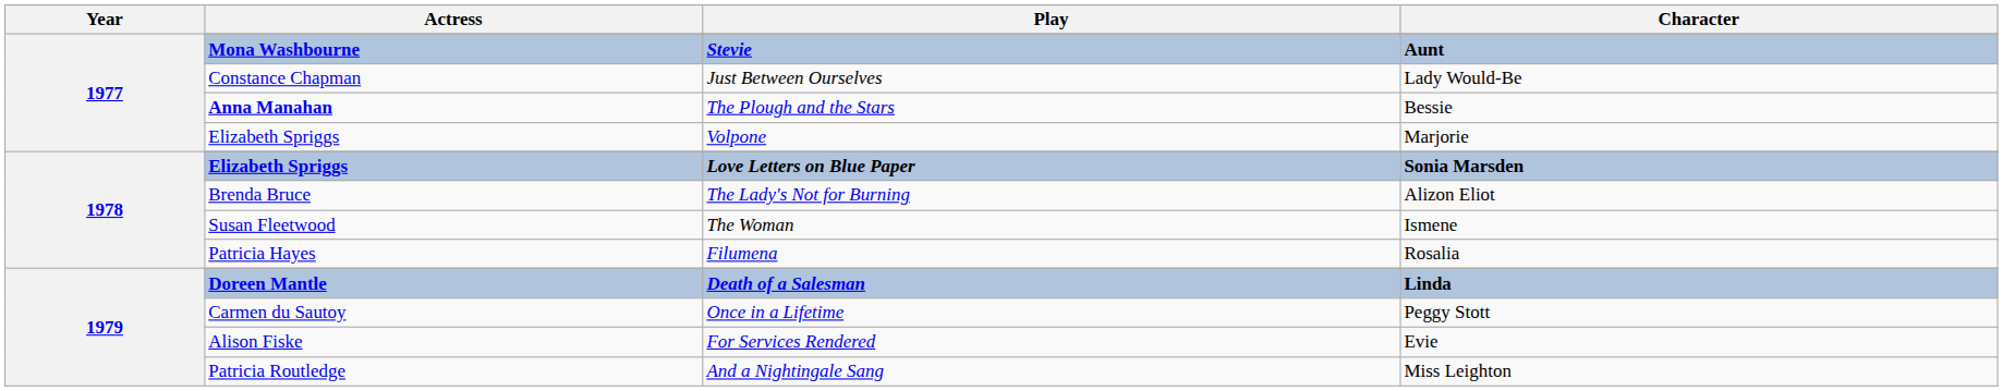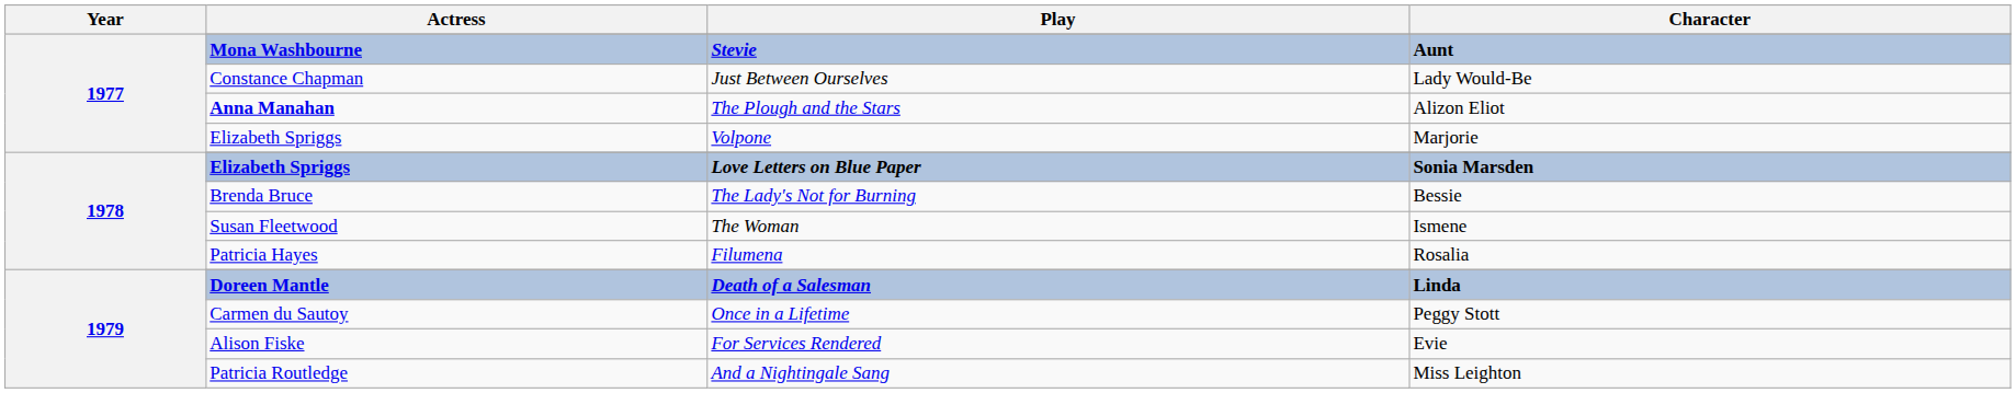The Plough and the Stars | Character: Bessie -> Alizon Eliot
The Lady's Not for Burning | Character: Alizon Eliot -> Bessie
